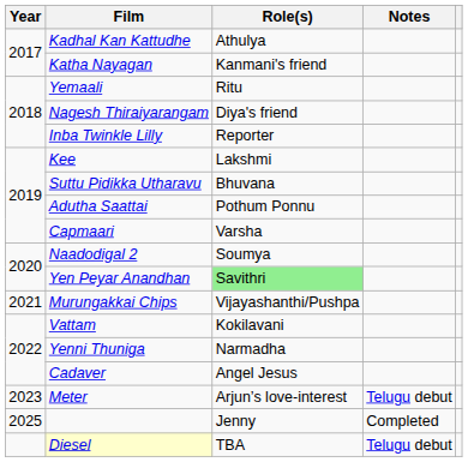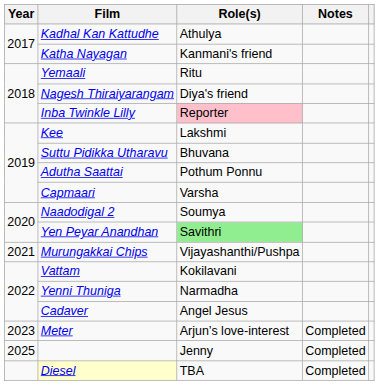Inba Twinkle Lilly | Role(s): no background -> pink background
Meter | Notes: Telugu debut -> Completed
Diesel | Notes: Telugu debut -> Completed
